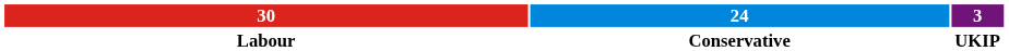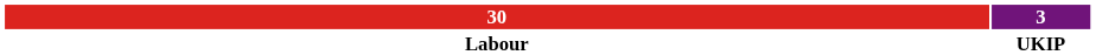- column: 24 | Conservative
